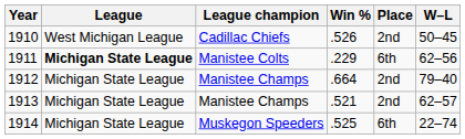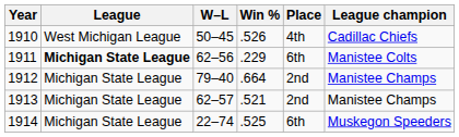columns swapped: W–L <-> League champion
1910 | Place: 2nd -> 4th
